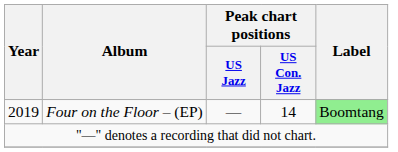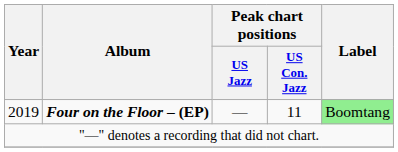2019 | Album: normal -> bold
2019 | Peak chart positions / US Con. Jazz: 14 -> 11
